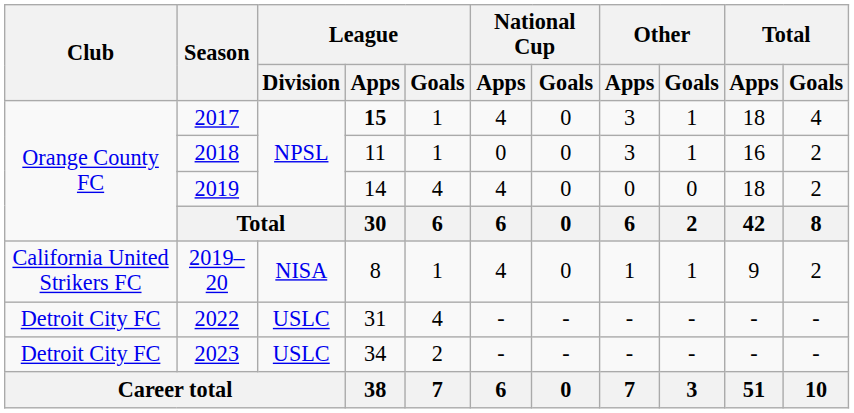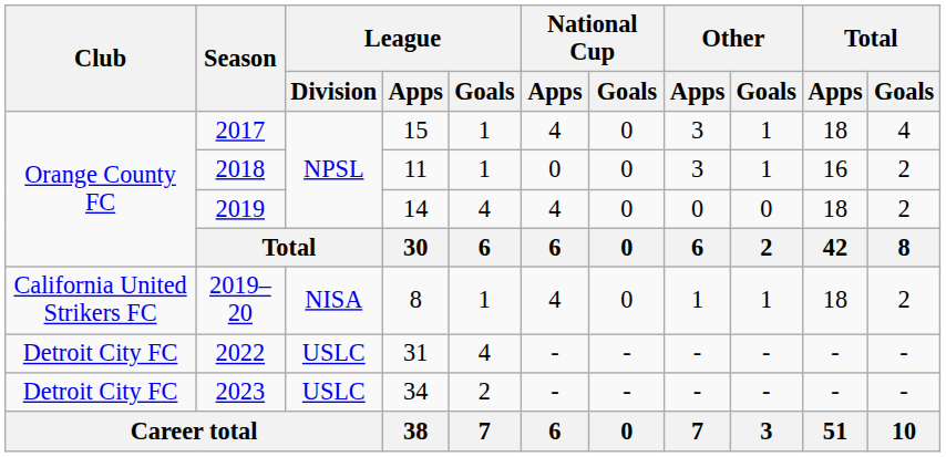2017 | League / Apps: bold -> normal
2019–20 | Total / Apps: 9 -> 18
